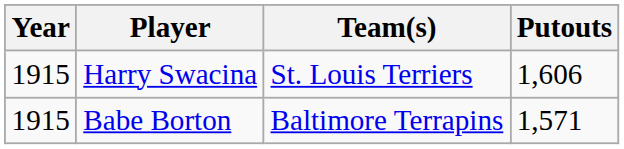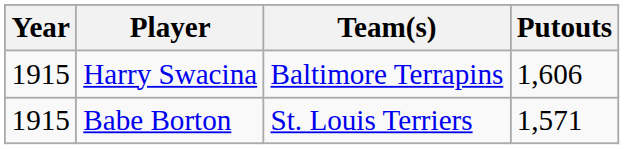Harry Swacina | Team(s): St. Louis Terriers -> Baltimore Terrapins
Babe Borton | Team(s): Baltimore Terrapins -> St. Louis Terriers
